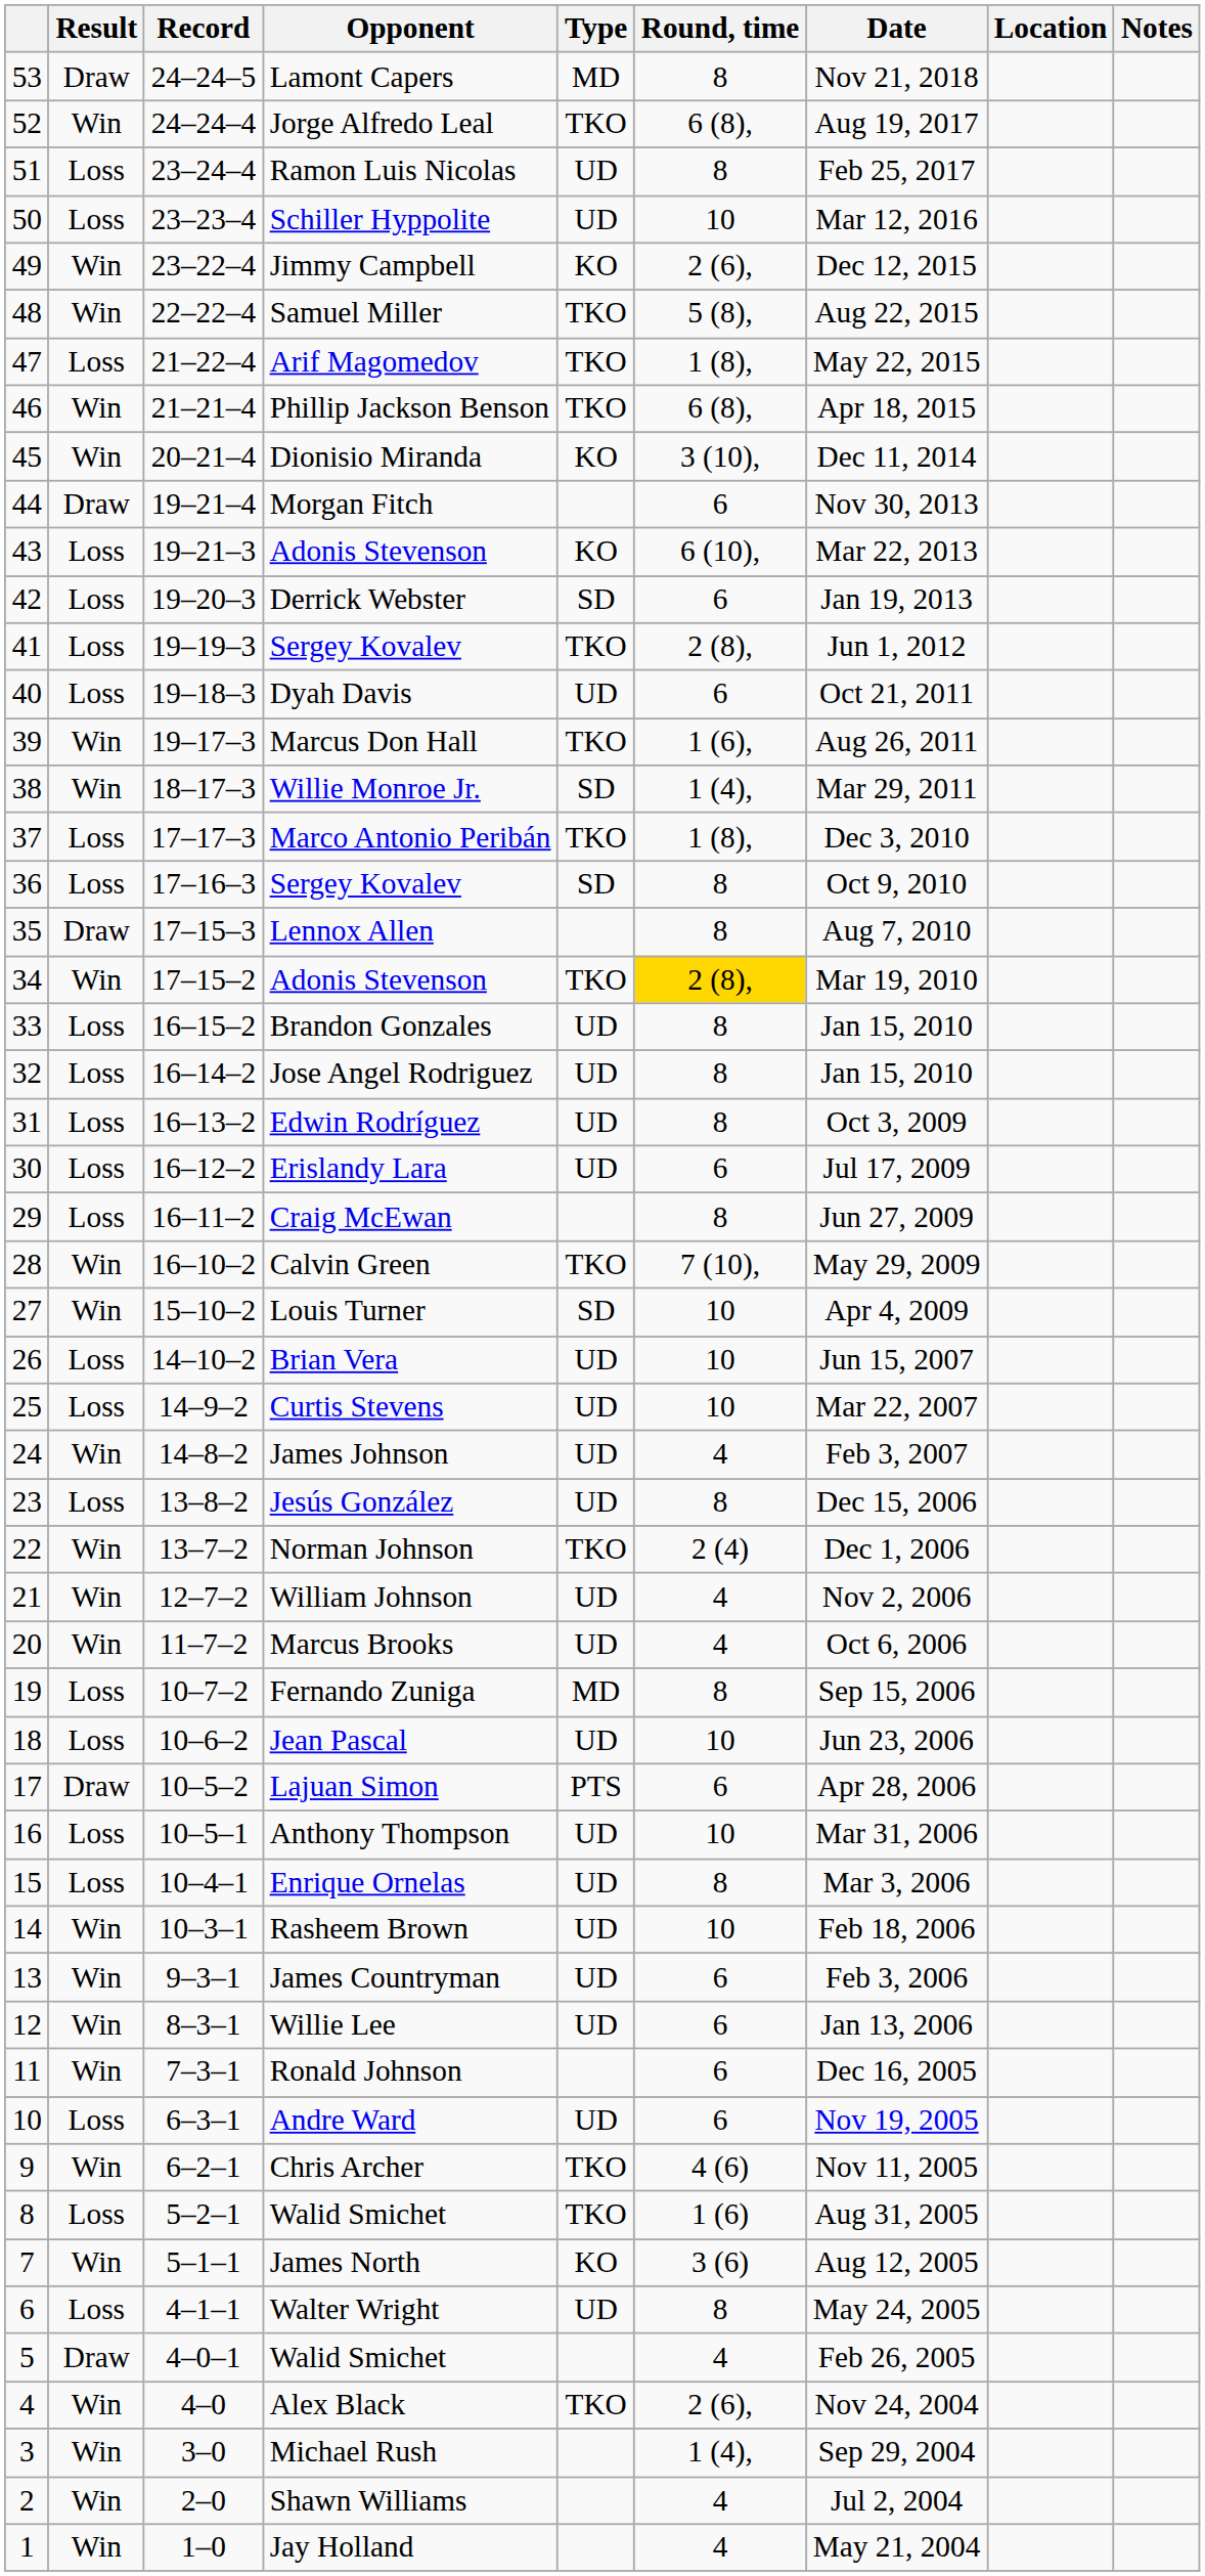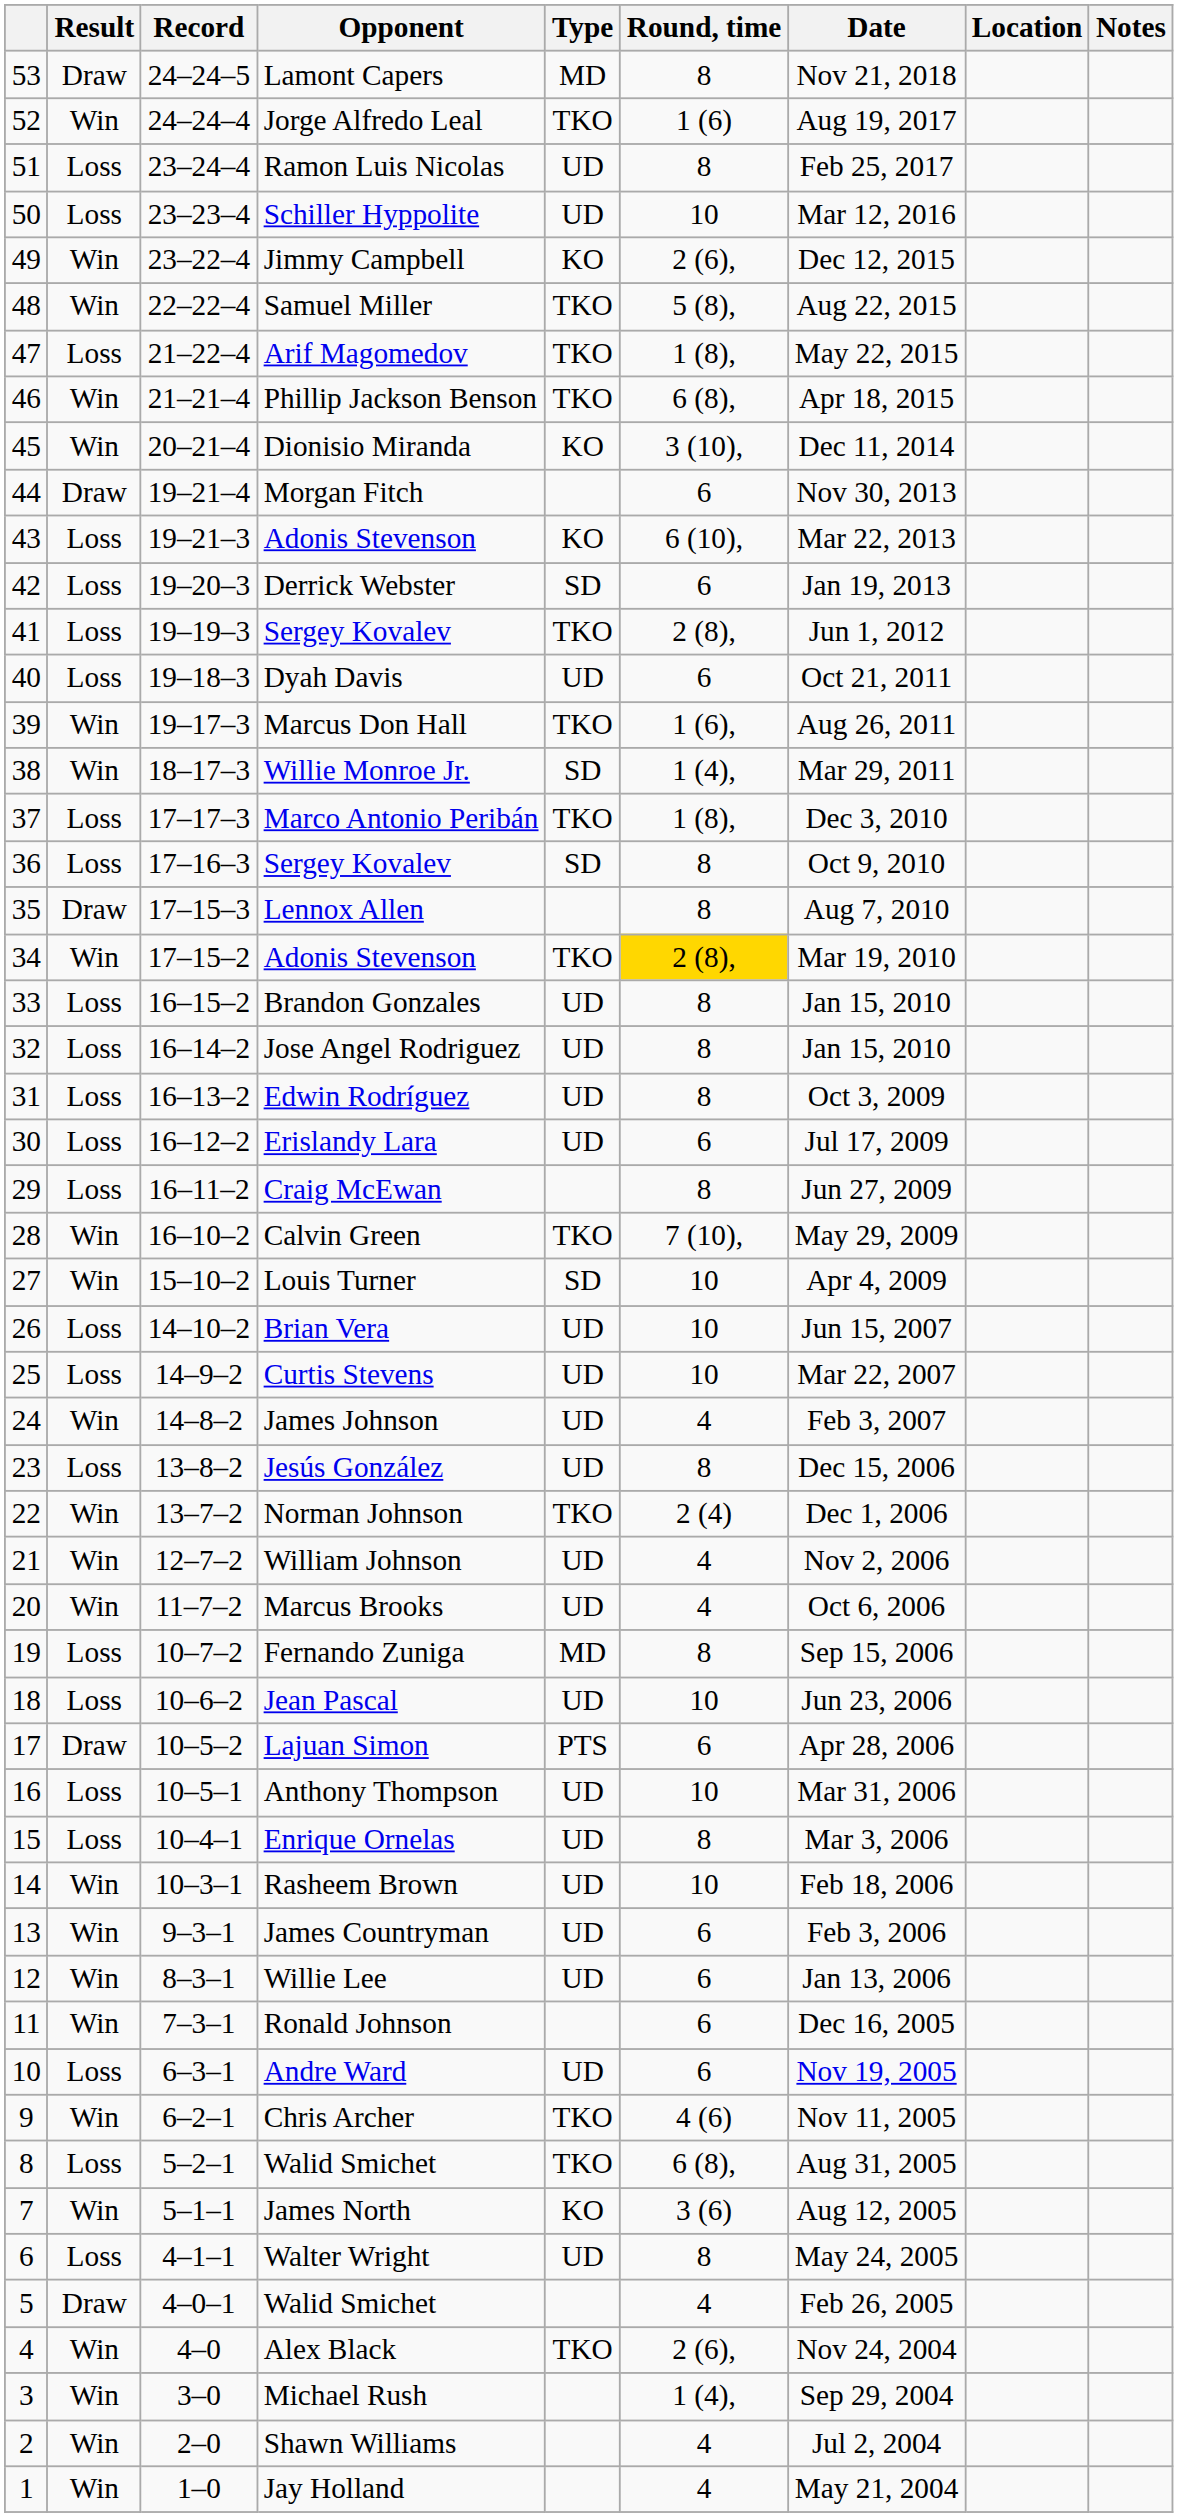Jorge Alfredo Leal | Round, time: 6 (8), -> 1 (6)
8 / Walid Smichet | Round, time: 1 (6) -> 6 (8),
